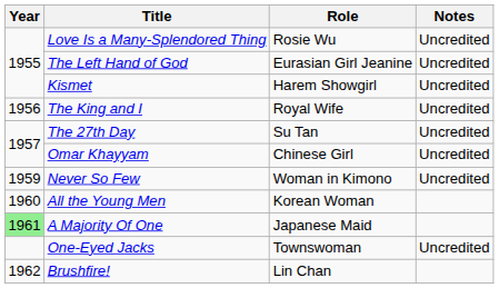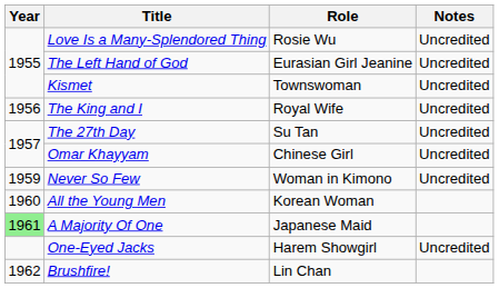Kismet | Role: Harem Showgirl -> Townswoman
One-Eyed Jacks | Role: Townswoman -> Harem Showgirl
